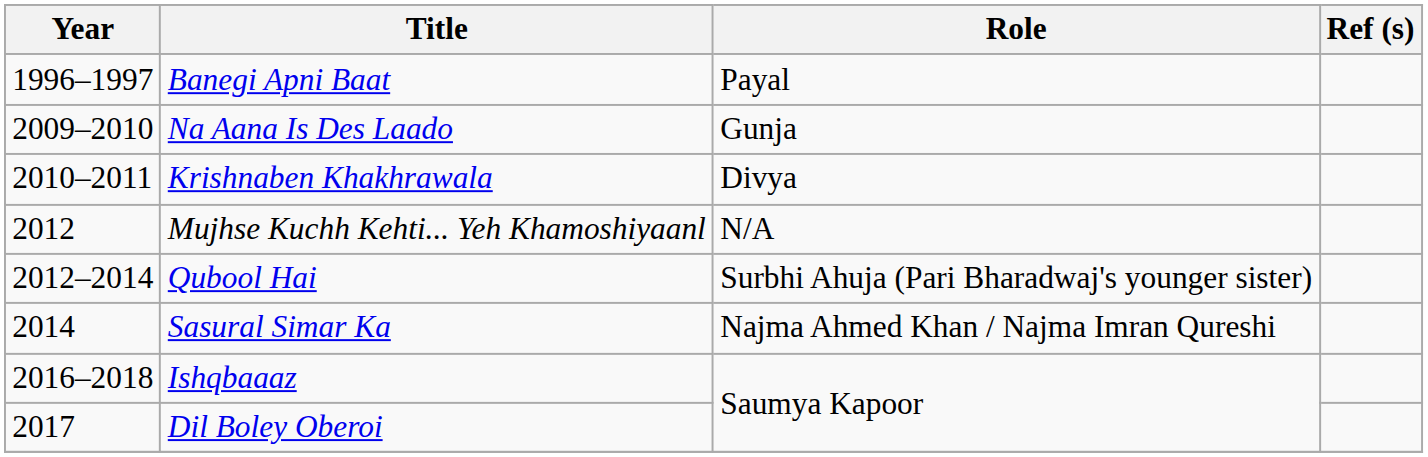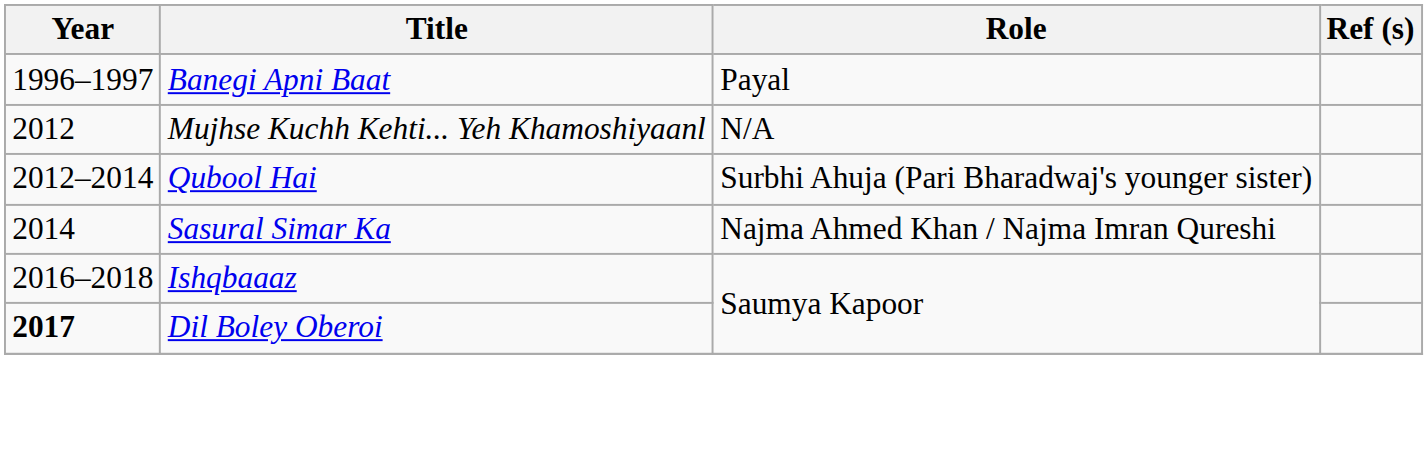- row: 2009–2010 | Na Aana Is Des Laado | Gunja
- row: 2010–2011 | Krishnaben Khakhrawala | Divya
Dil Boley Oberoi | Year: normal -> bold
